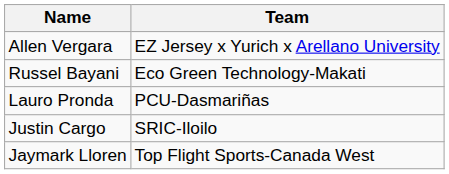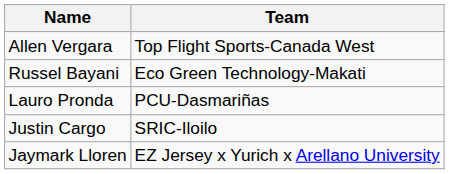Allen Vergara | Team: EZ Jersey x Yurich x Arellano University -> Top Flight Sports-Canada West
Jaymark Lloren | Team: Top Flight Sports-Canada West -> EZ Jersey x Yurich x Arellano University
